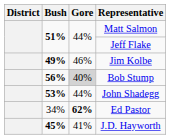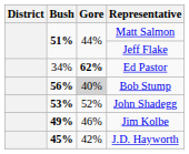rows swapped: Ed Pastor <-> Jim Kolbe
John Shadegg | Gore: 44% -> 52%
J.D. Hayworth | Gore: 41% -> 42%
